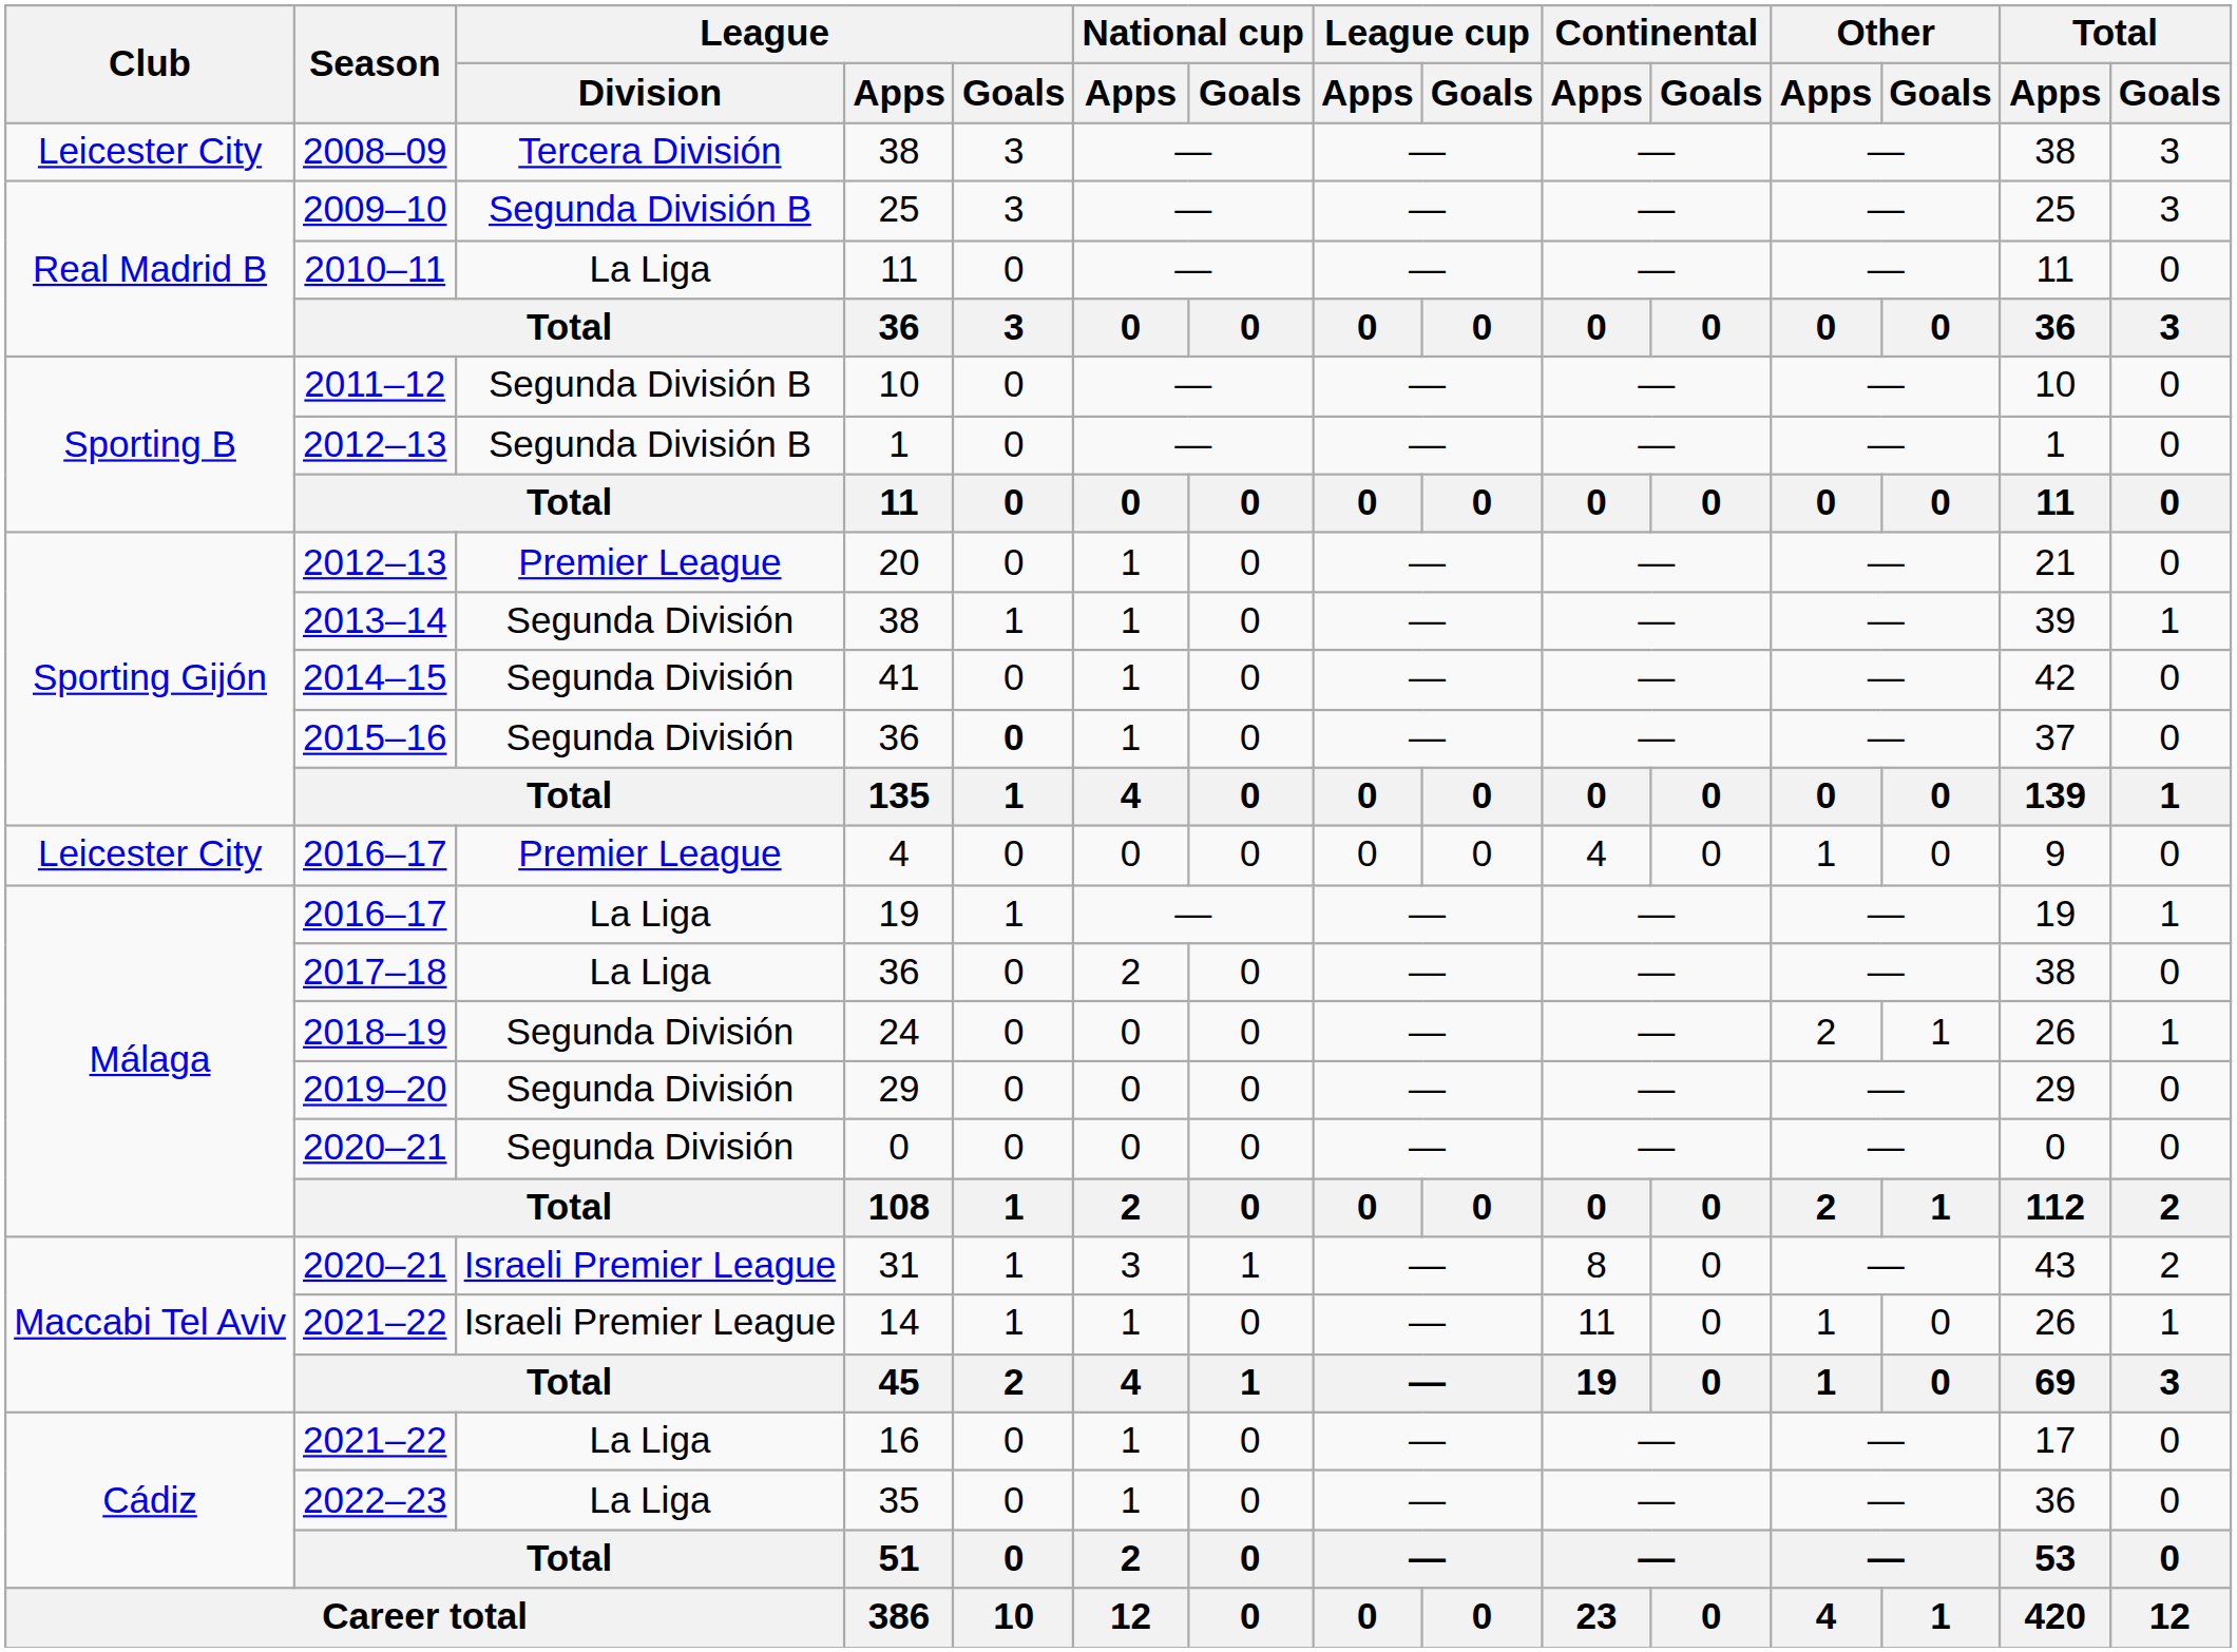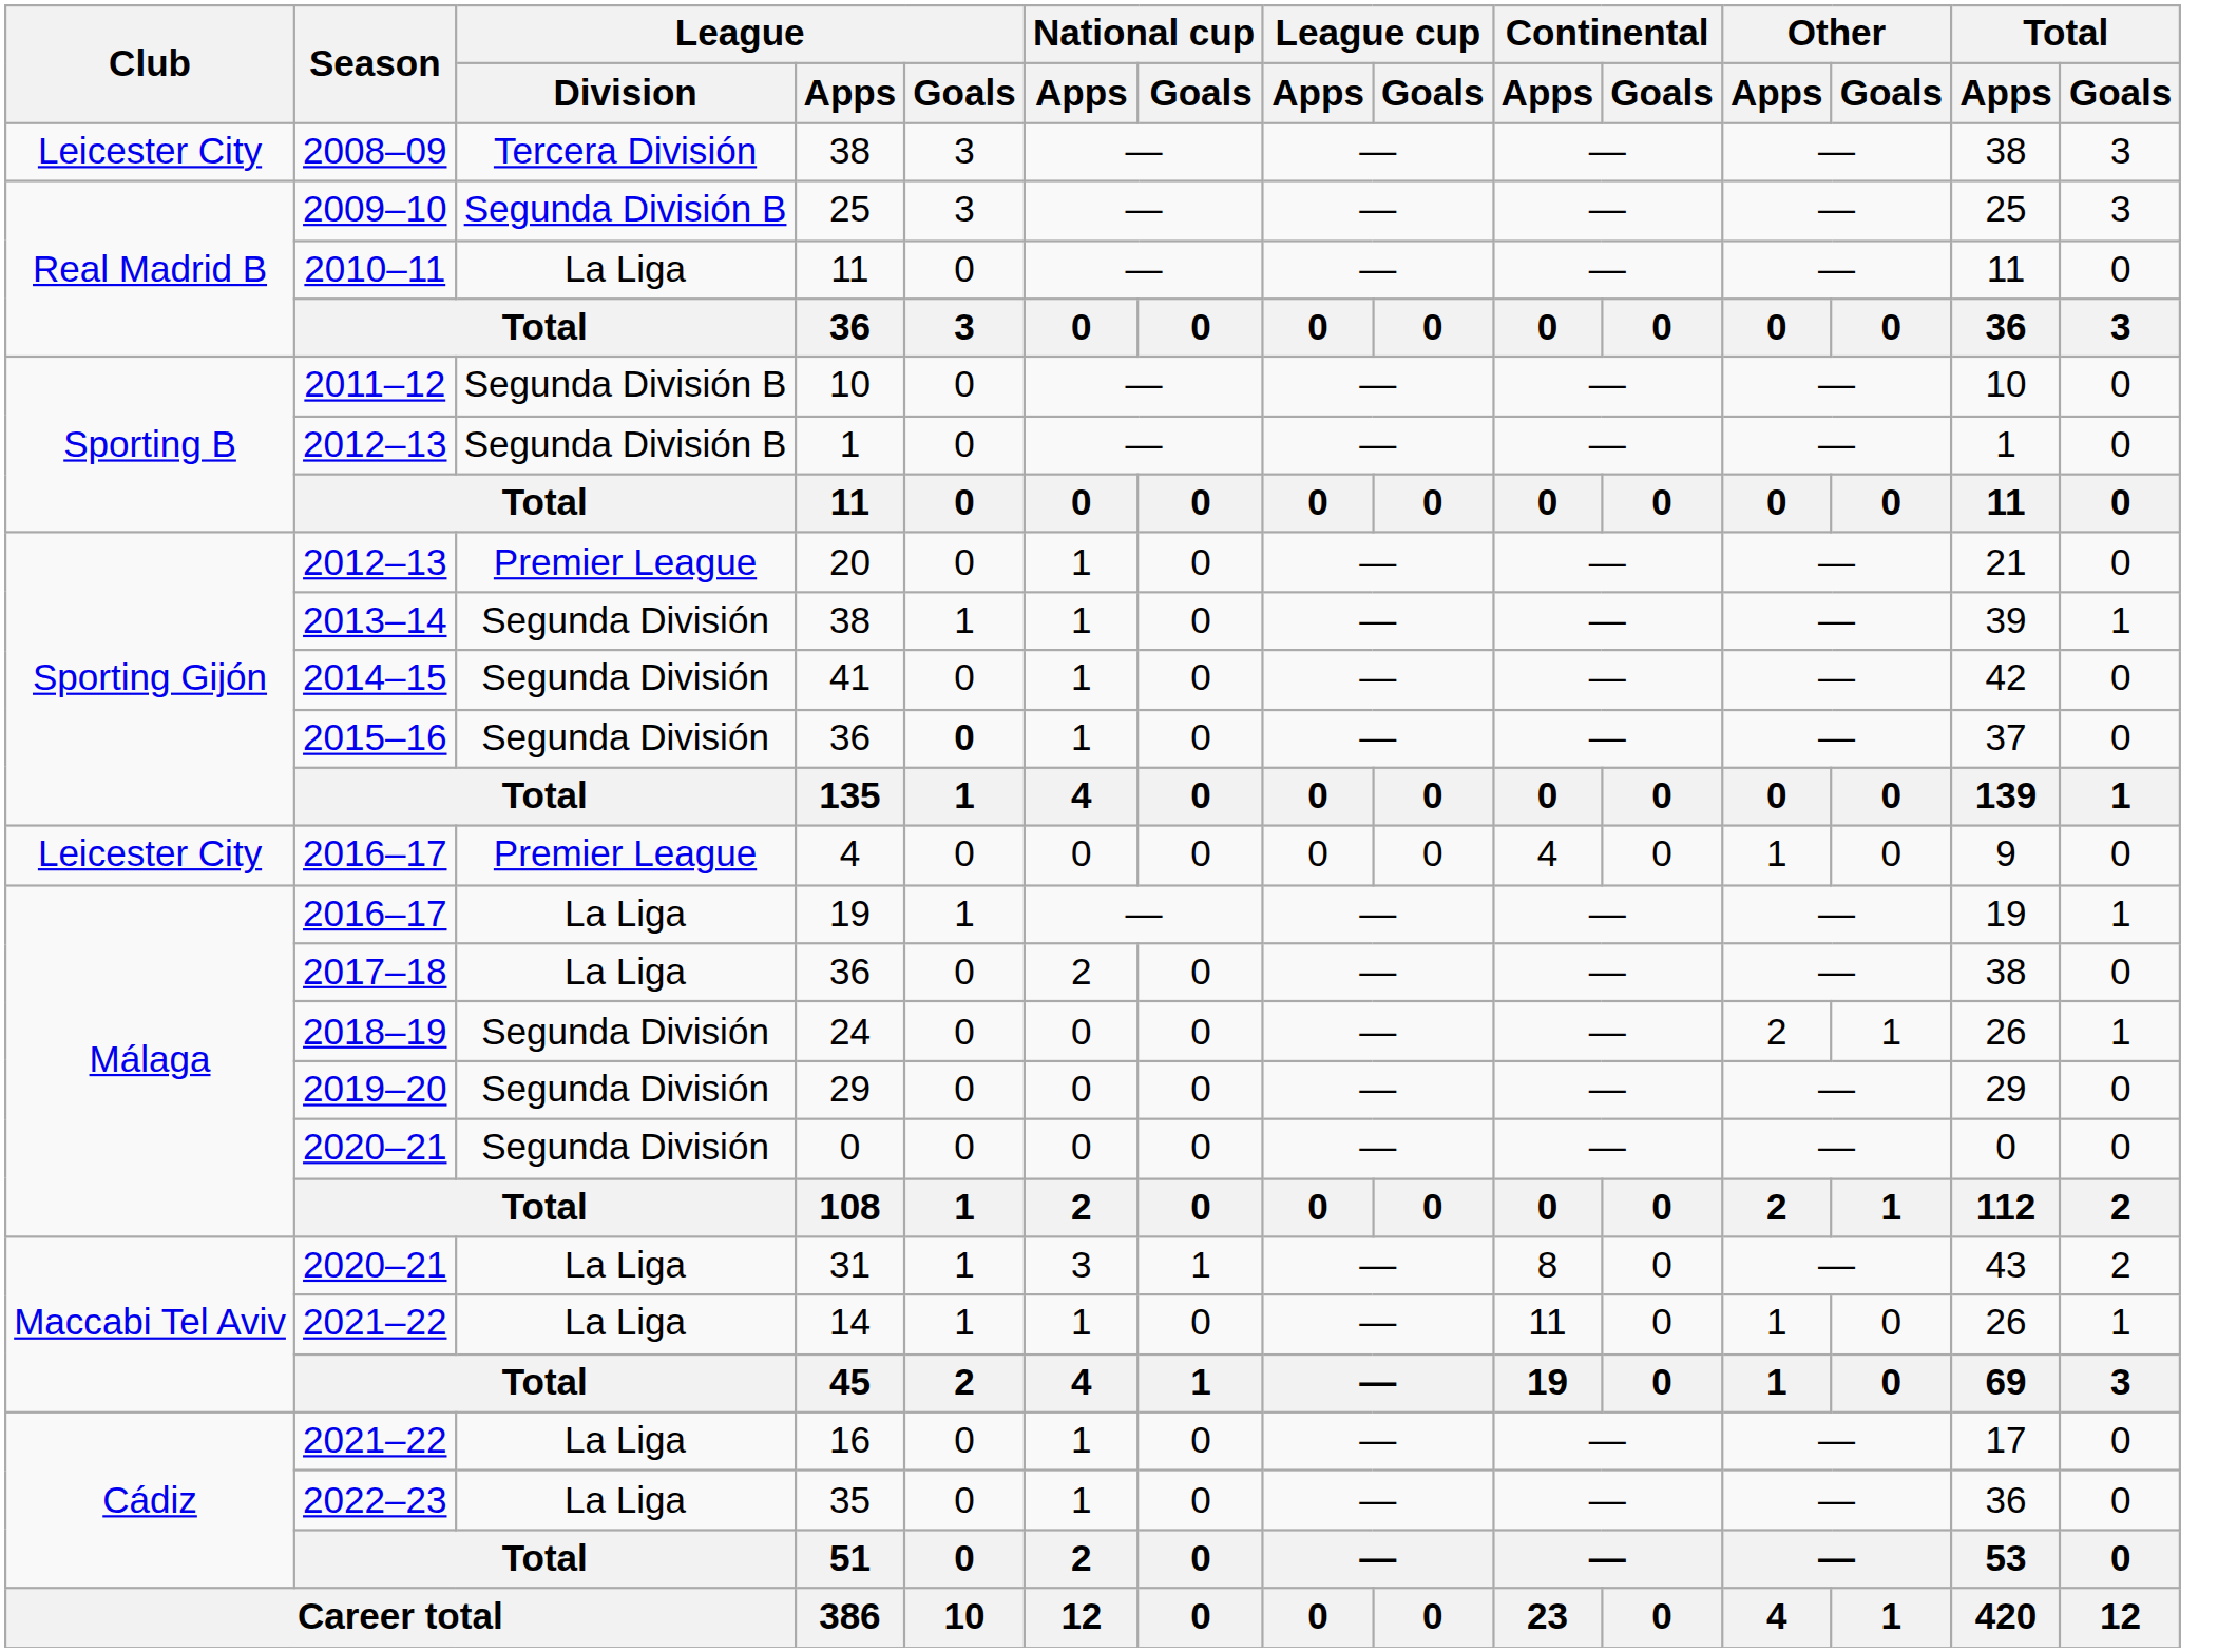31 | League / Division: Israeli Premier League -> La Liga
14 | League / Division: Israeli Premier League -> La Liga
